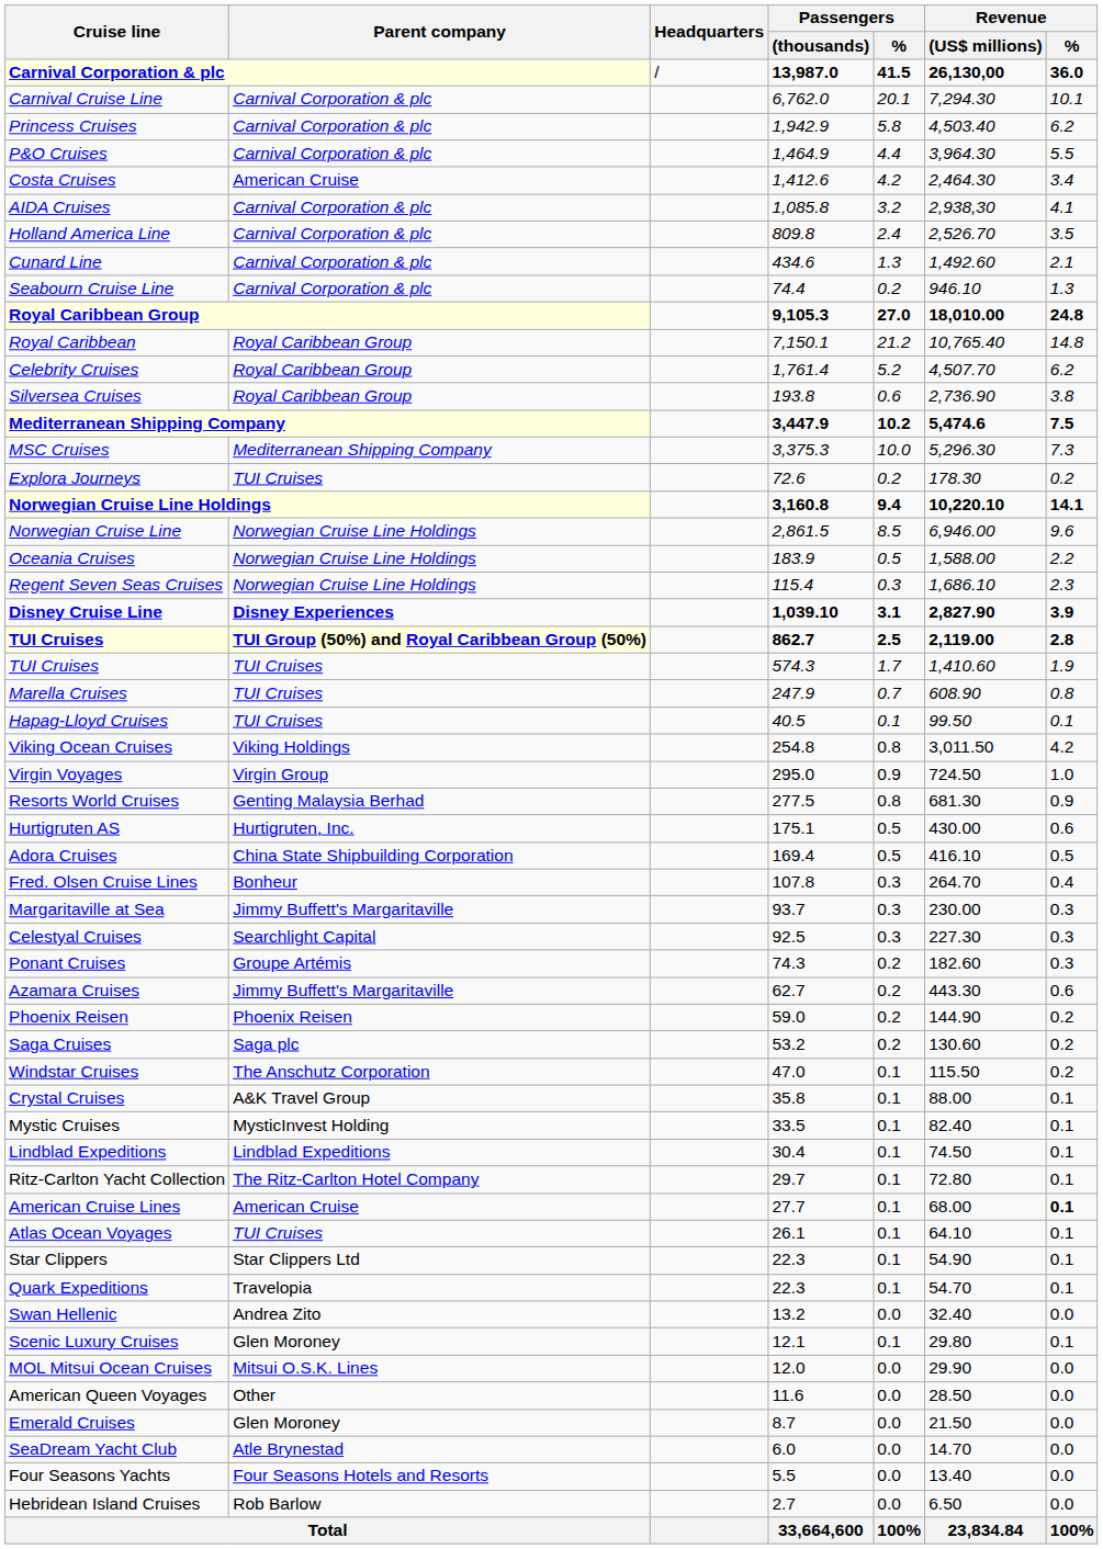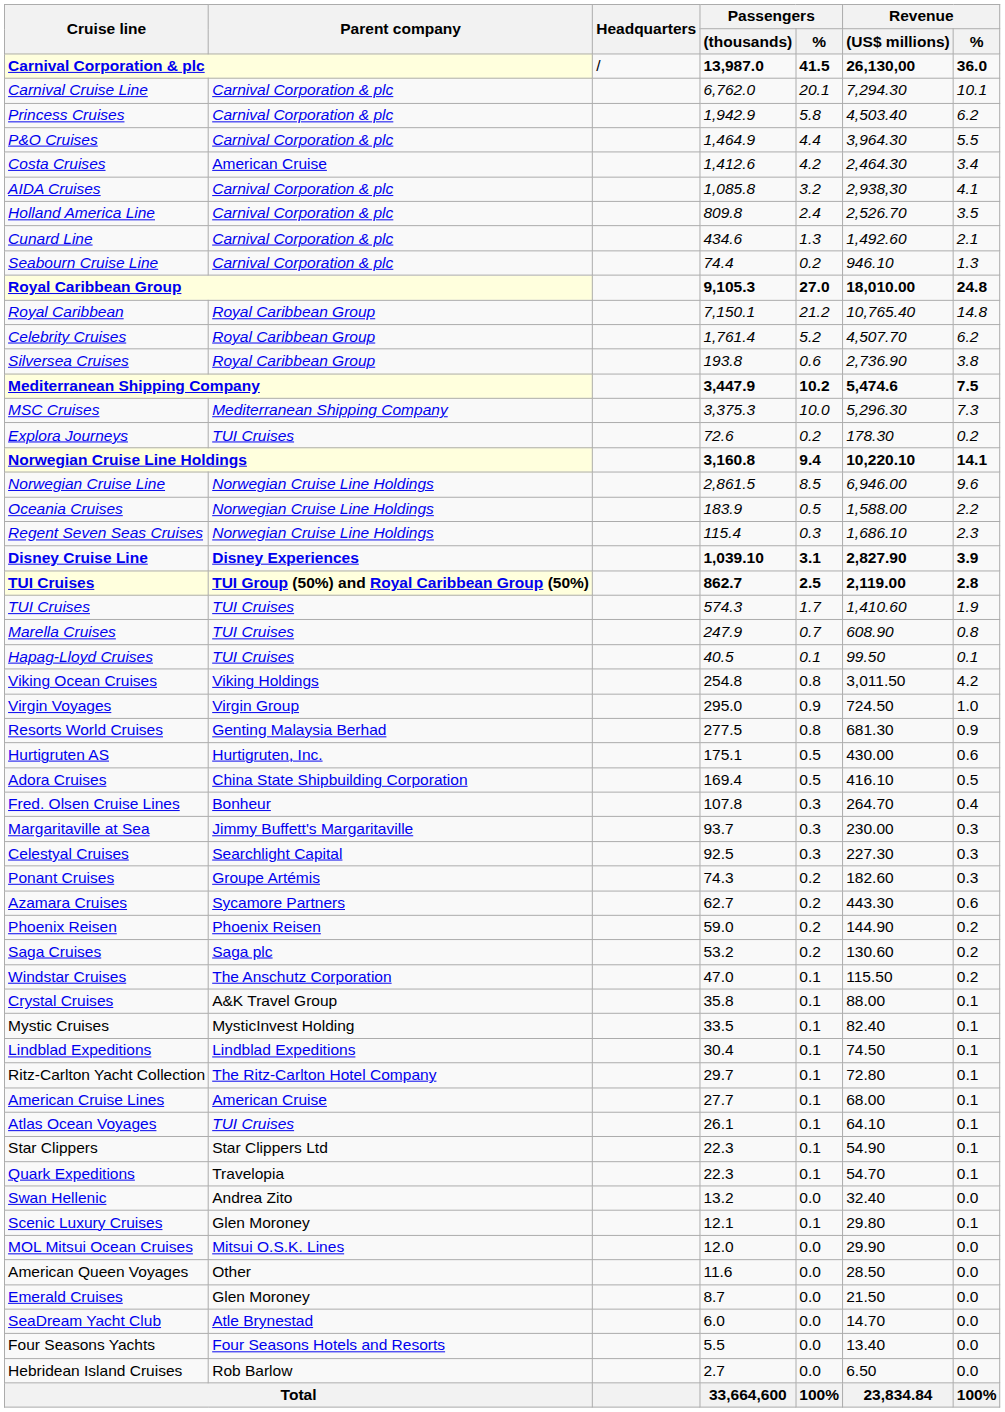Azamara Cruises | Parent company: Jimmy Buffett's Margaritaville -> Sycamore Partners
American Cruise Lines | Revenue / %: bold -> normal
